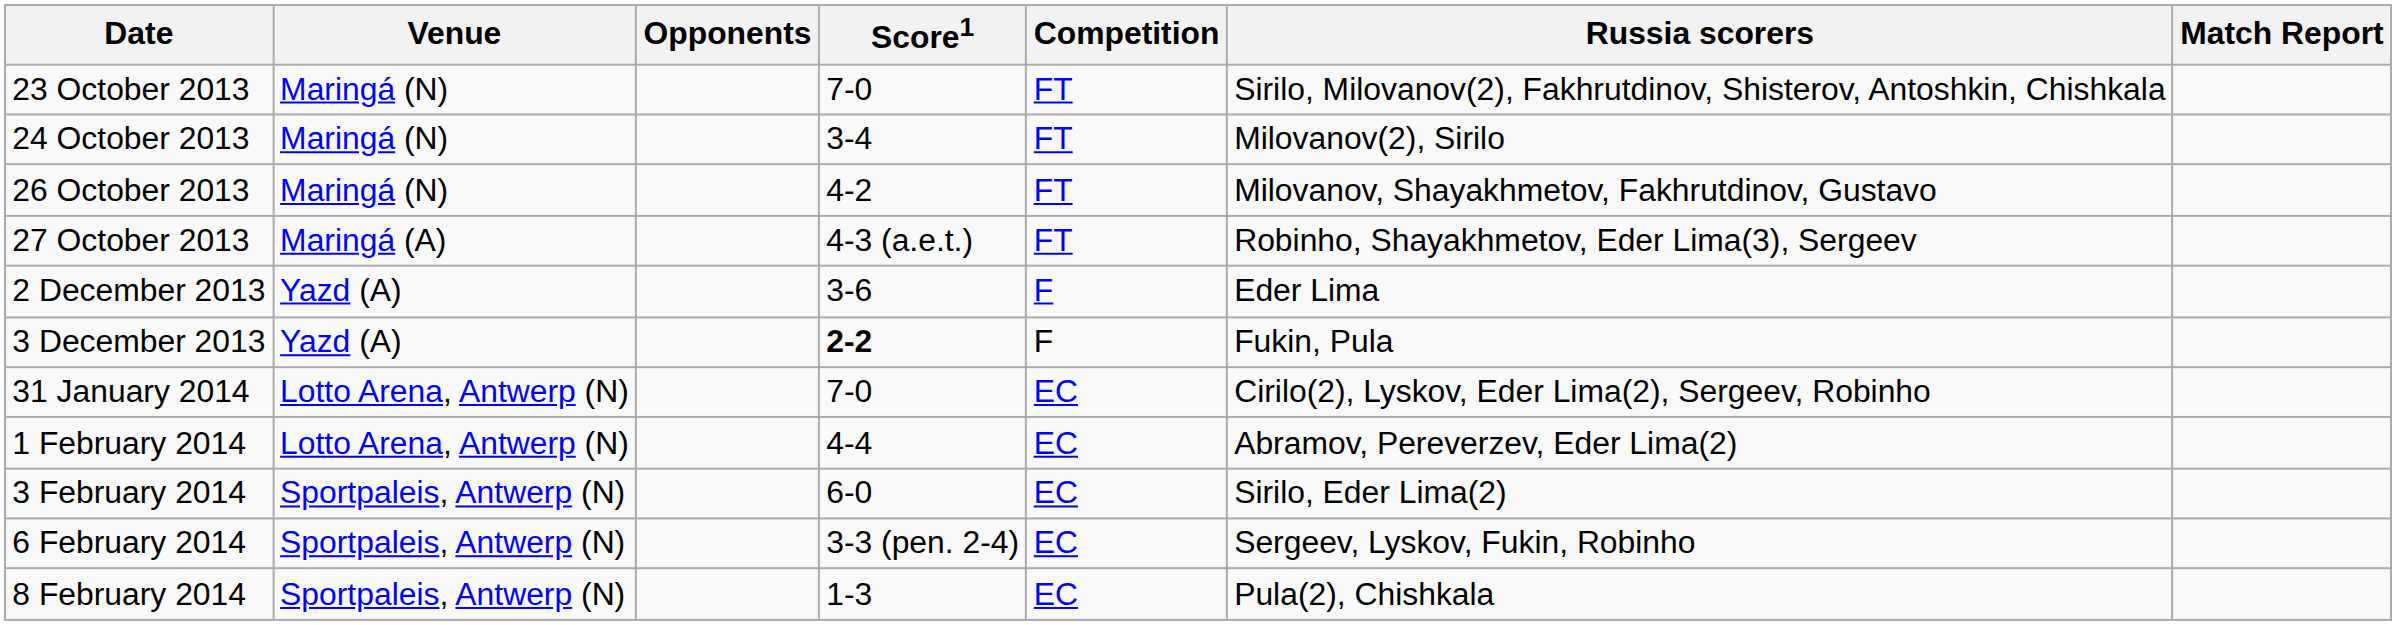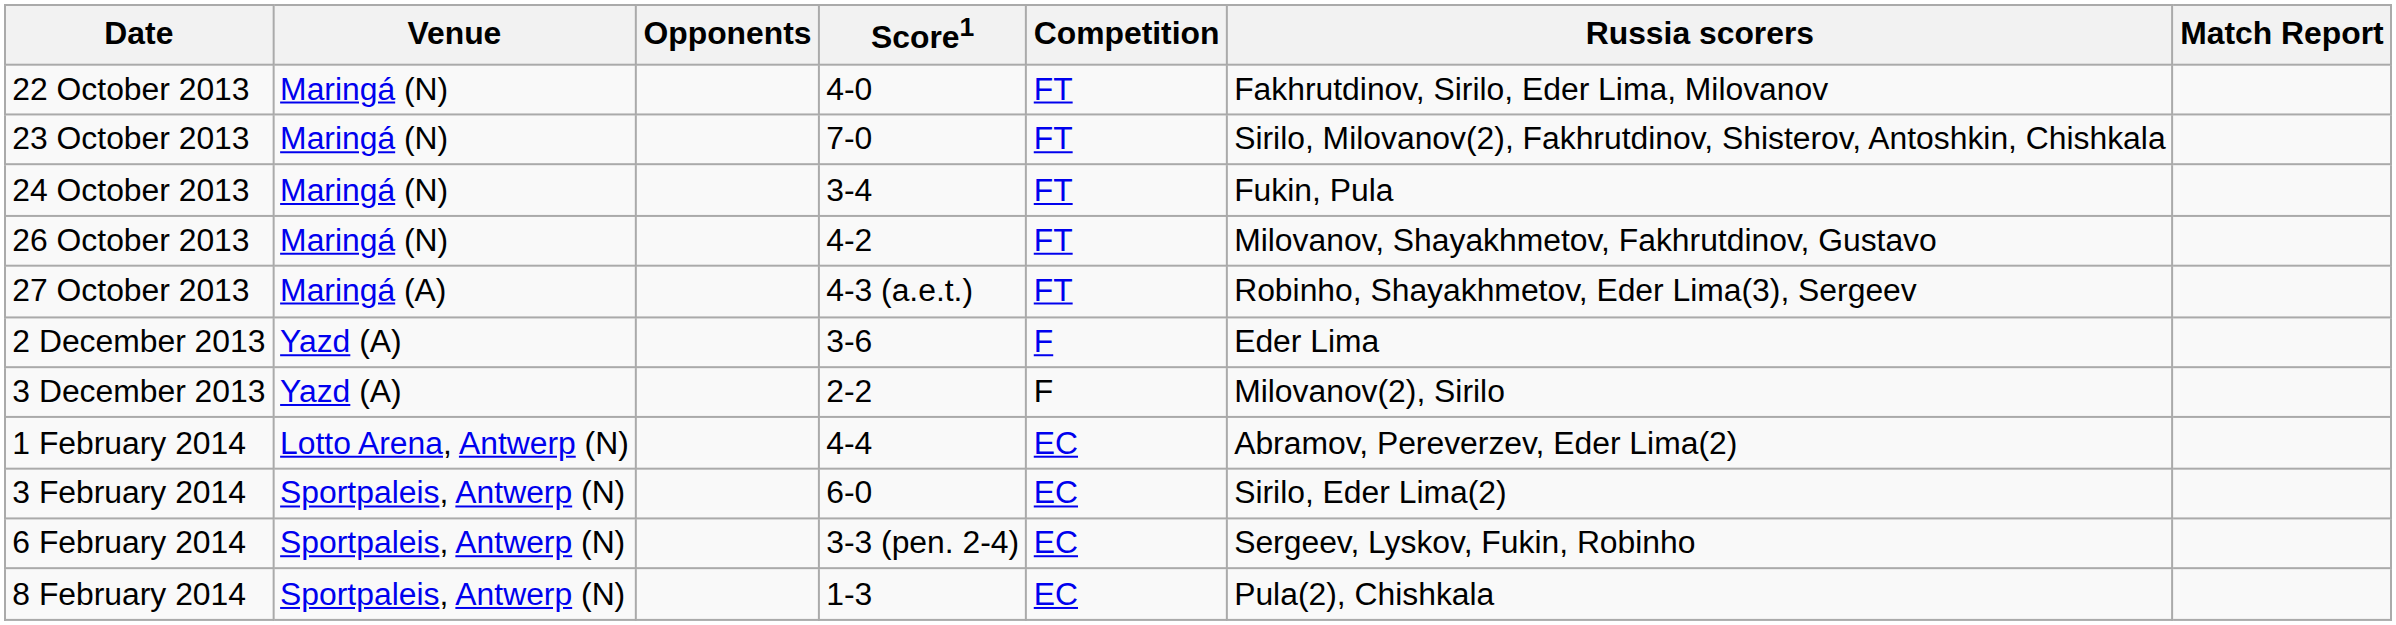+ row: 22 October 2013 | Maringá (N) | 4-0 | FT | Fakhrutdinov, Sirilo, Eder Lima, Milovanov
24 October 2013 | Russia scorers: Milovanov(2), Sirilo -> Fukin, Pula
3 December 2013 | Score1: bold -> normal
3 December 2013 | Russia scorers: Fukin, Pula -> Milovanov(2), Sirilo
- row: 31 January 2014 | Lotto Arena, Antwerp (N) | 7-0 | EC | Cirilo(2), Lyskov, Eder Lima(2), Sergeev, Robinho
